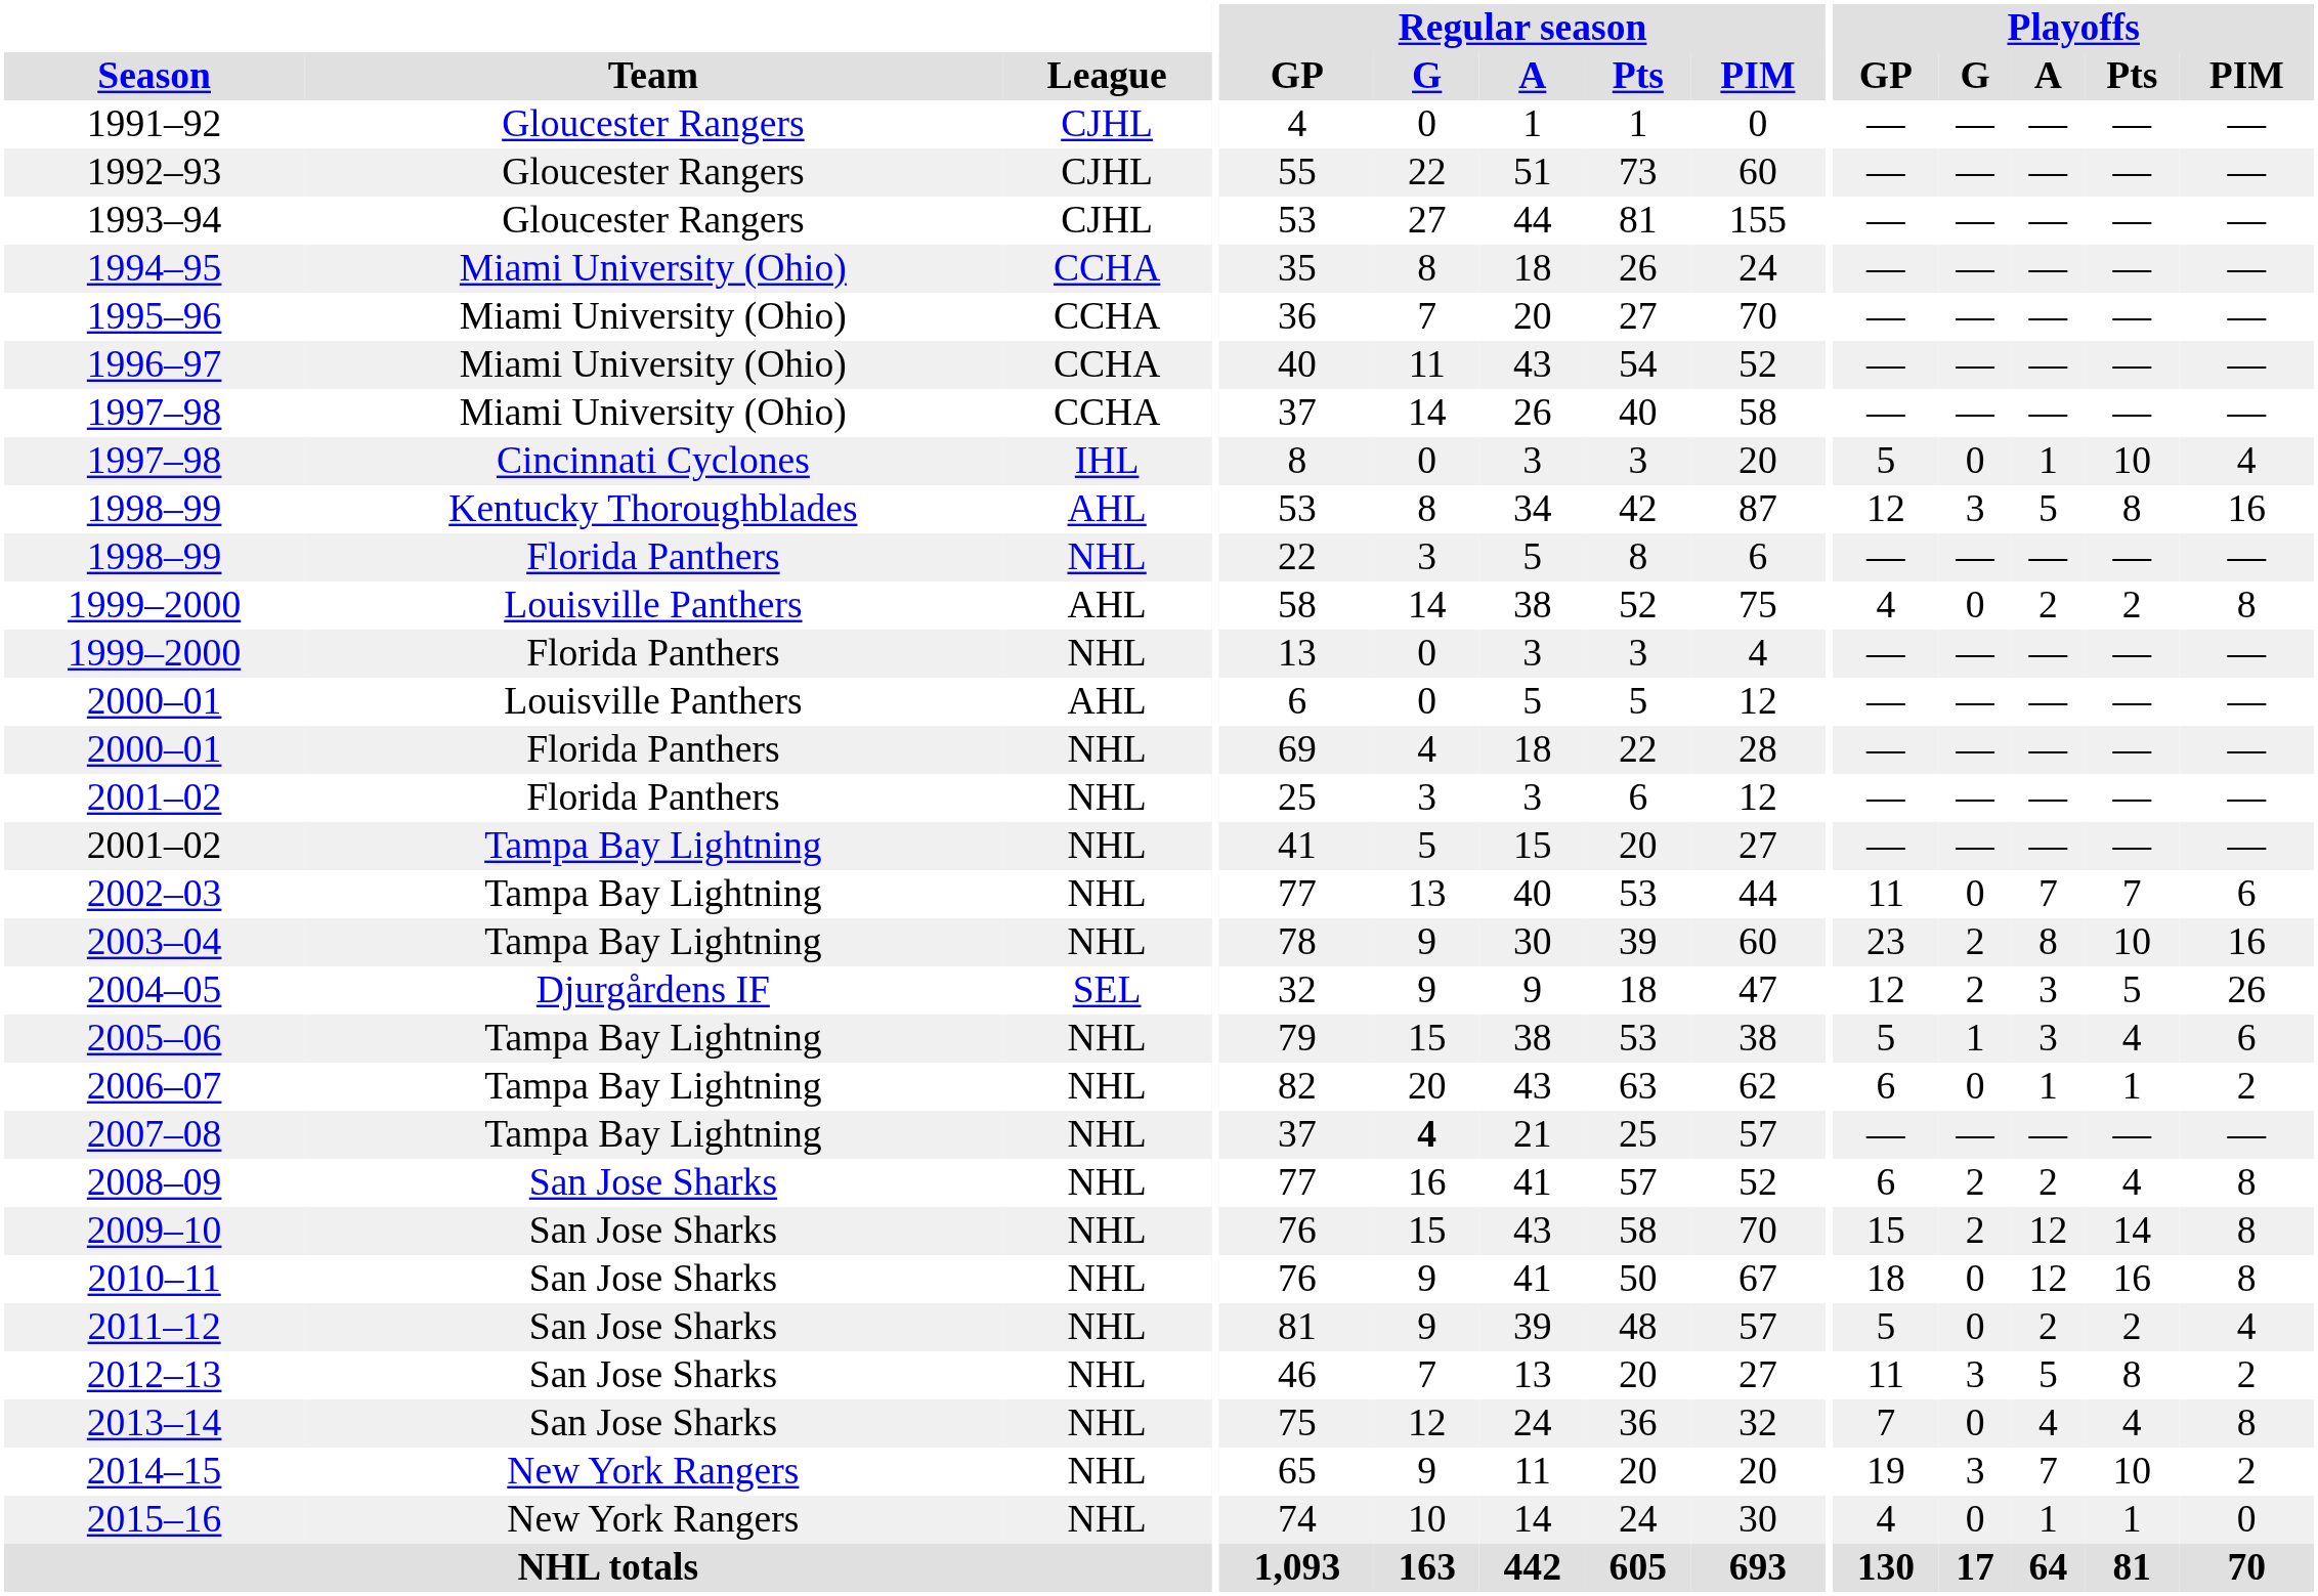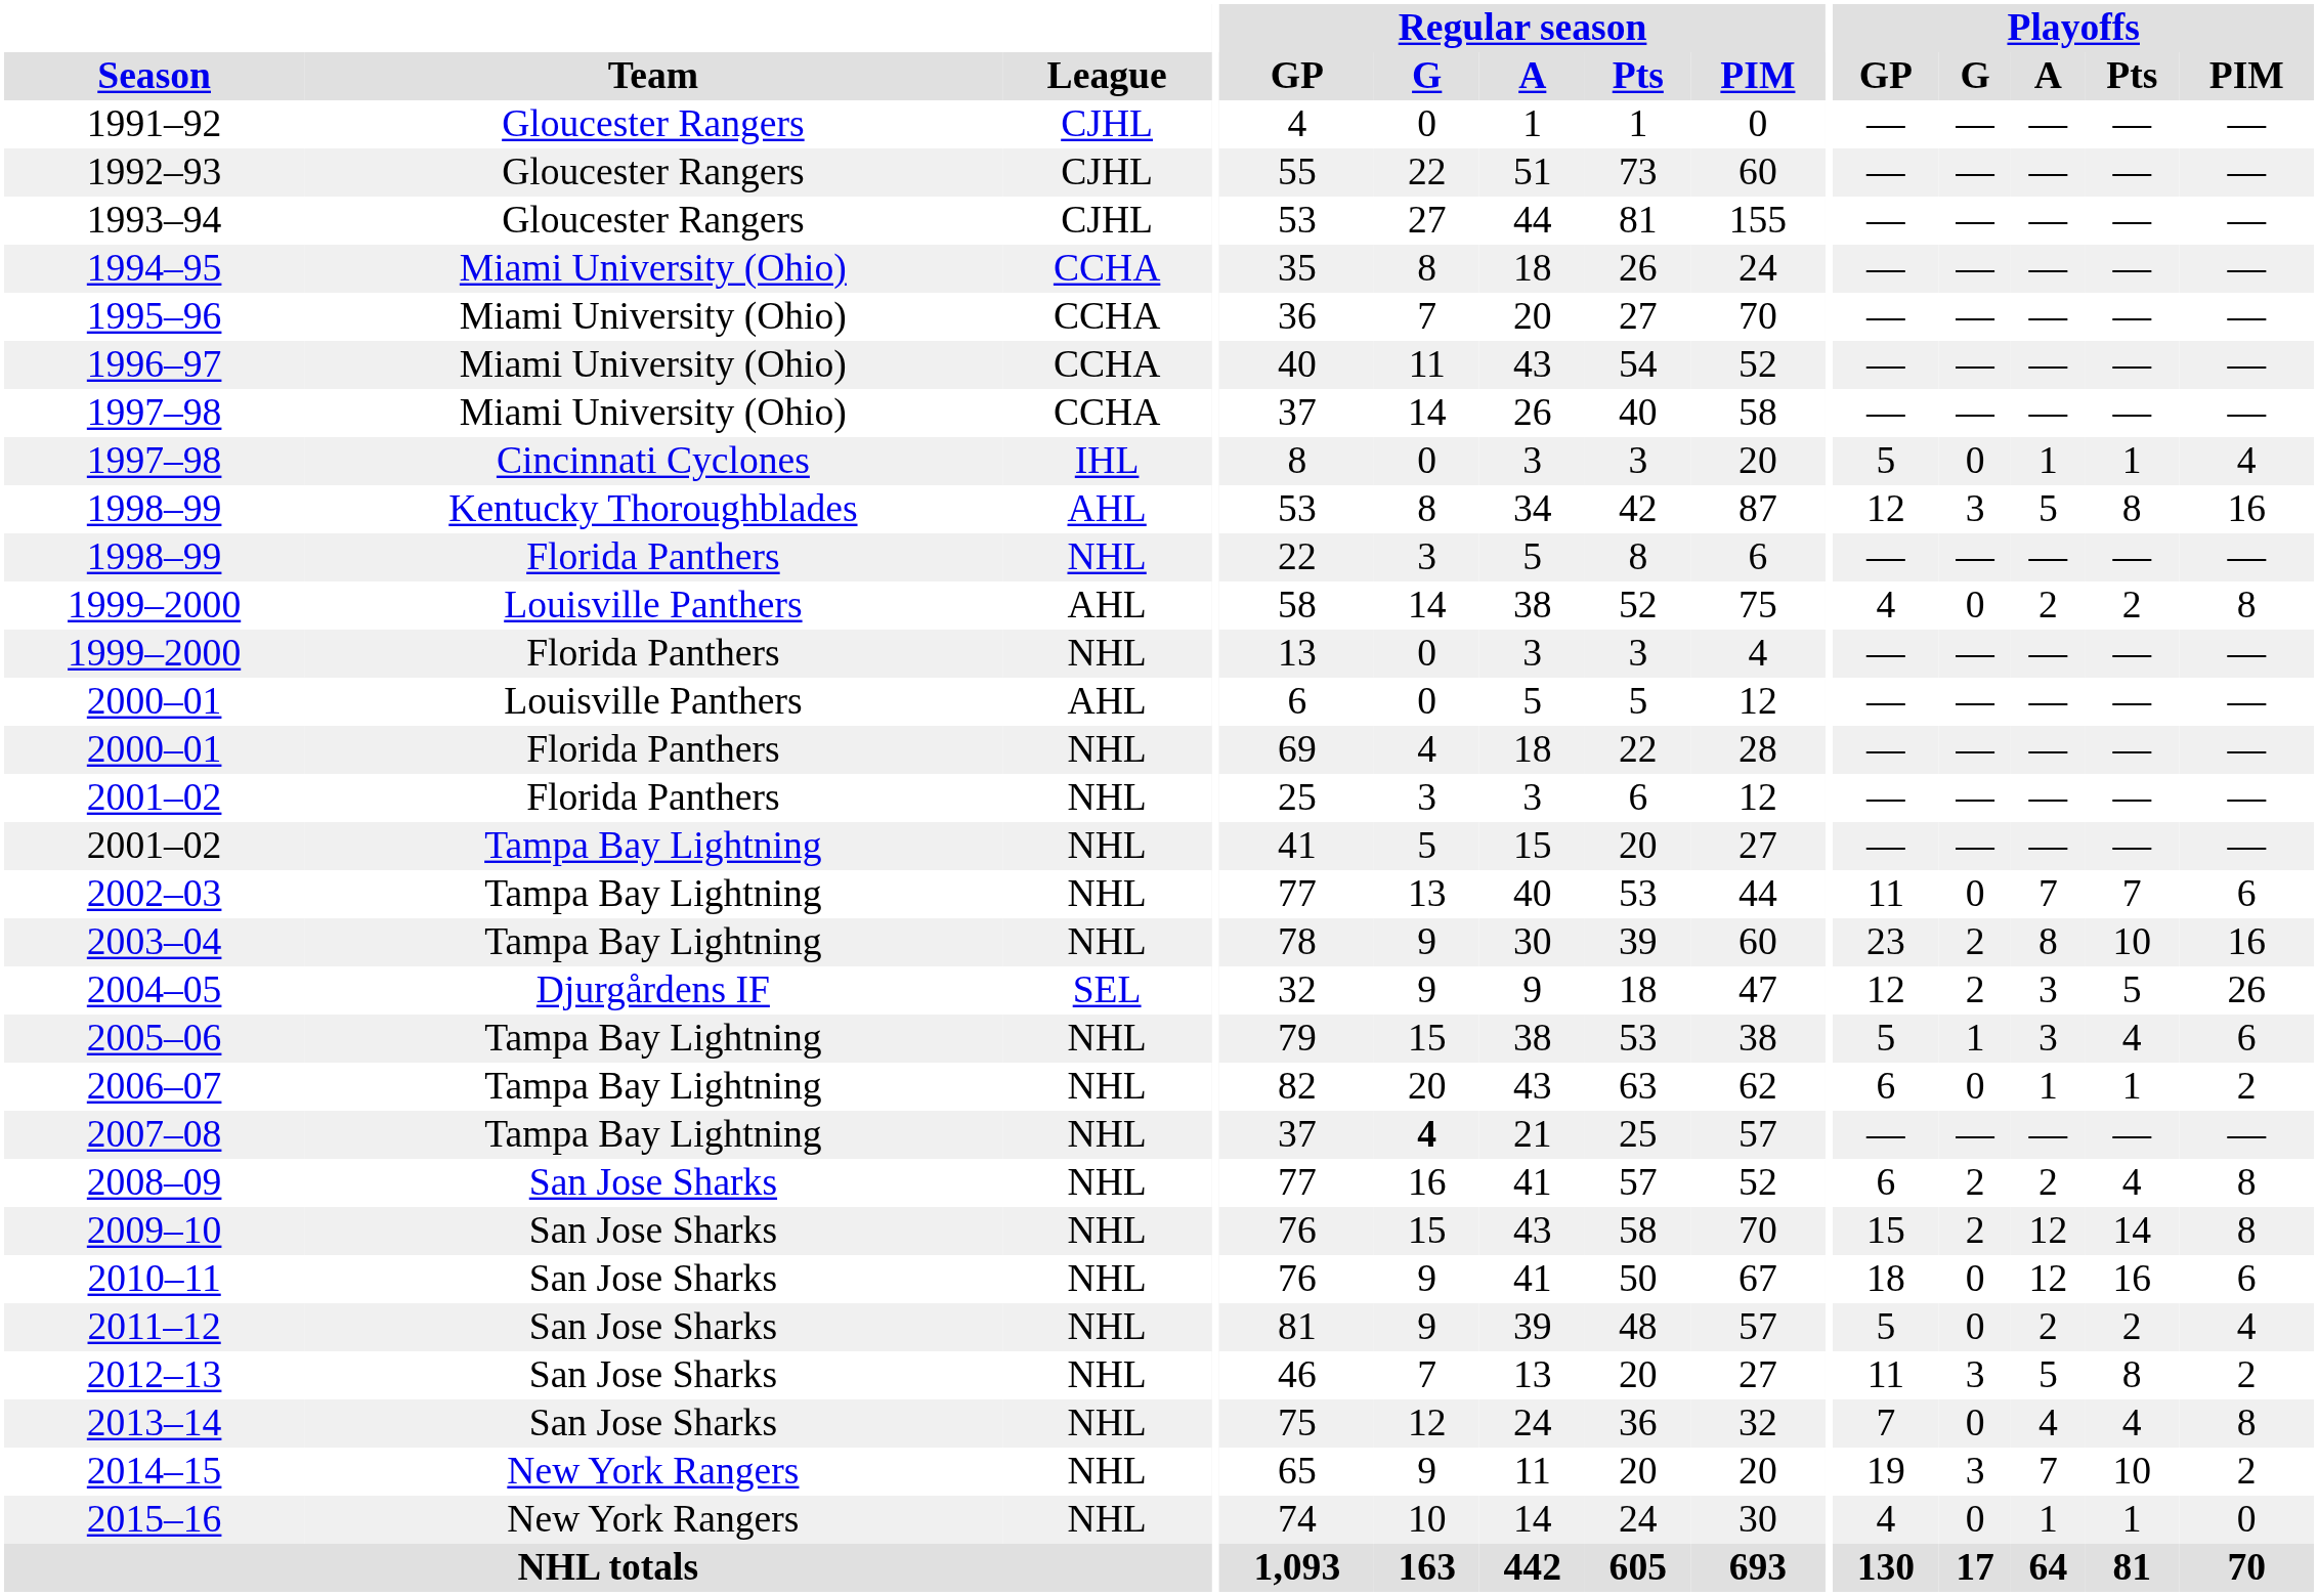1997–98 / Cincinnati Cyclones | Playoffs / Pts: 10 -> 1
2010–11 | Playoffs / PIM: 8 -> 6
